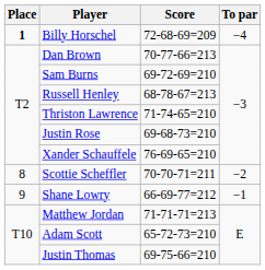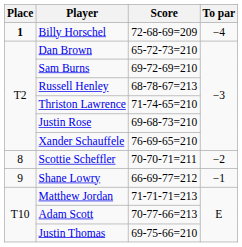Dan Brown | Score: 70-77-66=213 -> 65-72-73=210
Adam Scott | Score: 65-72-73=210 -> 70-77-66=213
